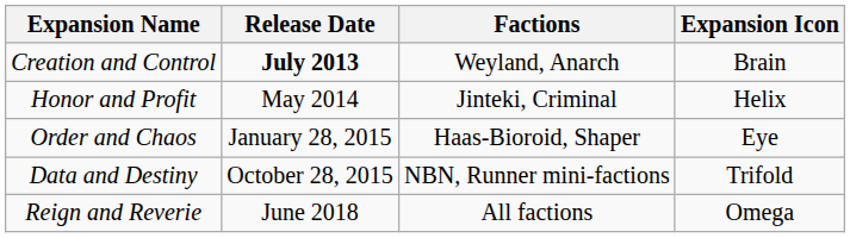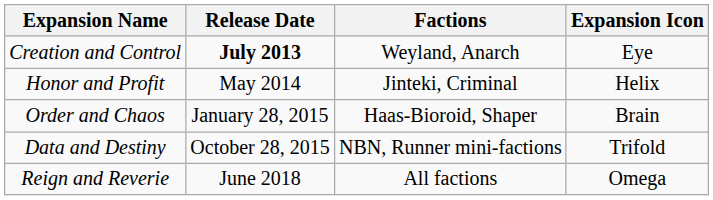Creation and Control | Expansion Icon: Brain -> Eye
Order and Chaos | Expansion Icon: Eye -> Brain
